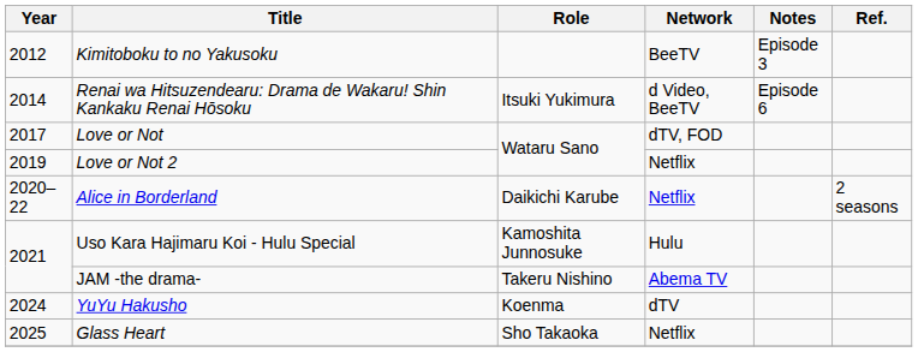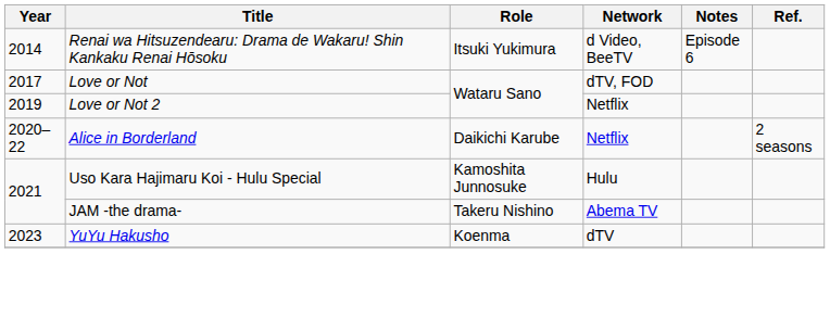- row: 2012 | Kimitoboku to no Yakusoku | BeeTV | Episode 3
YuYu Hakusho | Year: 2024 -> 2023
- row: 2025 | Glass Heart | Sho Takaoka | Netflix
